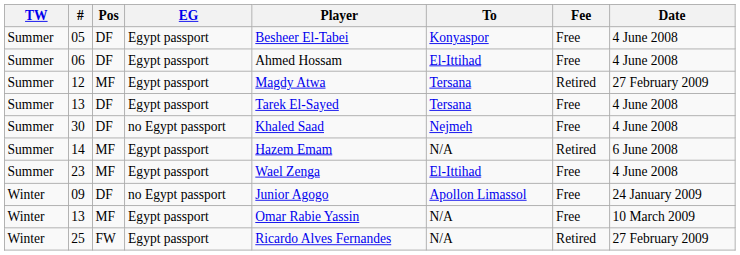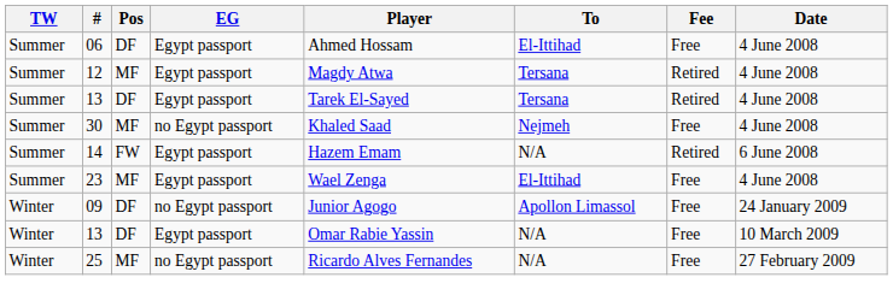- row: Summer | 05 | DF | Egypt passport | Besheer El-Tabei | Konyaspor | Free | 4 June 2008
12 | Date: 27 February 2009 -> 4 June 2008
Summer / 13 | Fee: Free -> Retired
30 | Pos: DF -> MF
14 | Pos: MF -> FW
Winter / 13 | Pos: MF -> DF
25 | Pos: FW -> MF
25 | EG: Egypt passport -> no Egypt passport
25 | Fee: Retired -> Free
